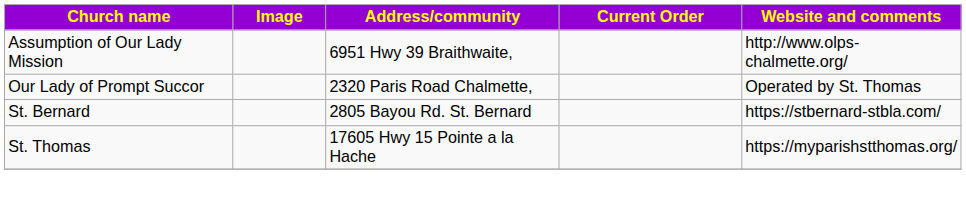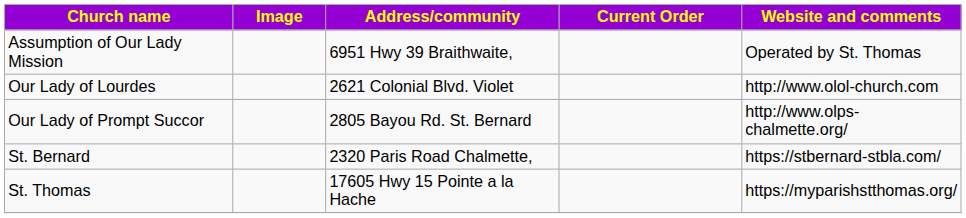Assumption of Our Lady Mission | Website and comments: http://www.olps-chalmette.org/ -> Operated by St. Thomas
+ row: Our Lady of Lourdes | 2621 Colonial Blvd. Violet | http://www.olol-church.com
Our Lady of Prompt Succor | Address/community: 2320 Paris Road Chalmette, -> 2805 Bayou Rd. St. Bernard
Our Lady of Prompt Succor | Website and comments: Operated by St. Thomas -> http://www.olps-chalmette.org/
St. Bernard | Address/community: 2805 Bayou Rd. St. Bernard -> 2320 Paris Road Chalmette,
